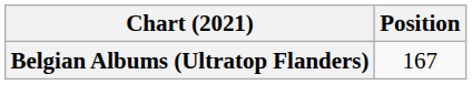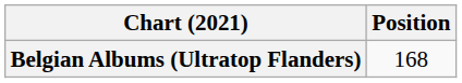Belgian Albums (Ultratop Flanders) | Position: 167 -> 168
